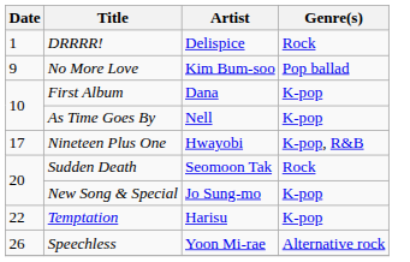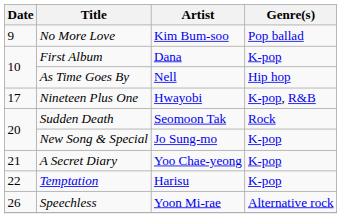- row: 1 | DRRRR! | Delispice | Rock
As Time Goes By | Genre(s): K-pop -> Hip hop
+ row: 21 | A Secret Diary | Yoo Chae-yeong | K-pop
